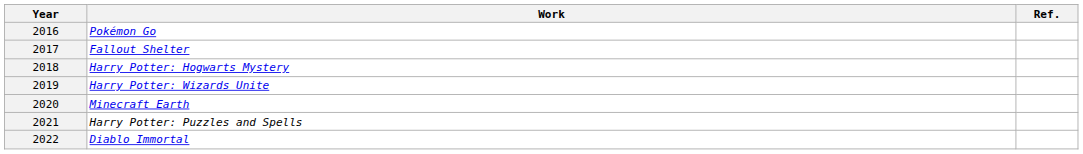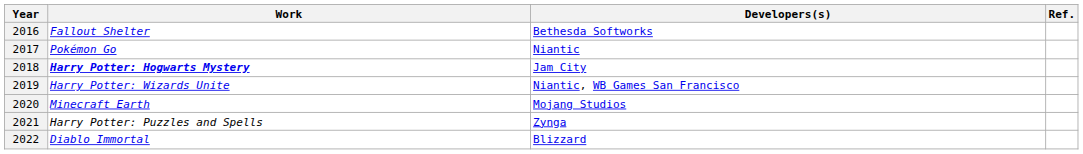+ column: Developers(s) | Bethesda Softworks | Niantic | Jam City | Niantic, WB Games San Francisco | Mojang Studios | Zynga | Blizzard
2016 | Work: Pokémon Go -> Fallout Shelter
2017 | Work: Fallout Shelter -> Pokémon Go
2018 | Work: normal -> bold
